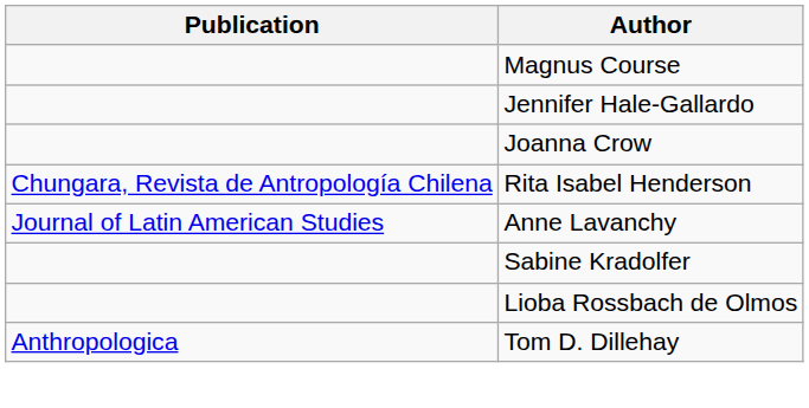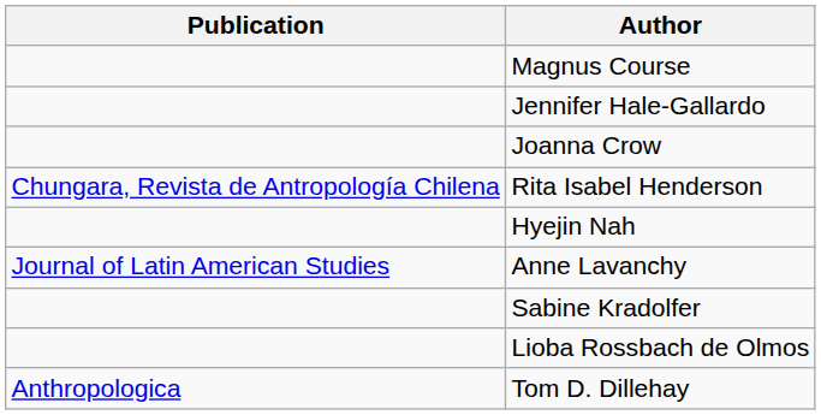+ row: Hyejin Nah
